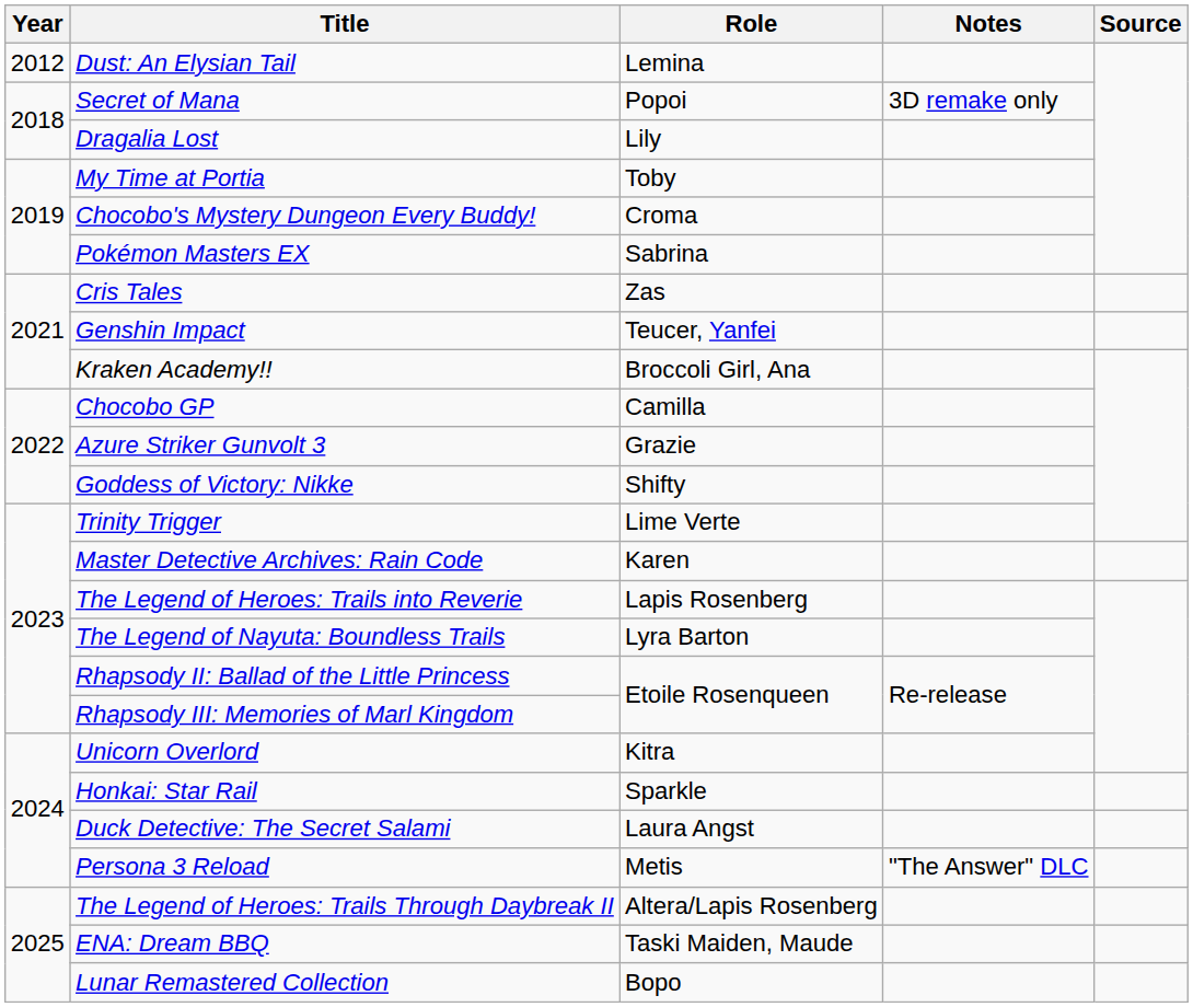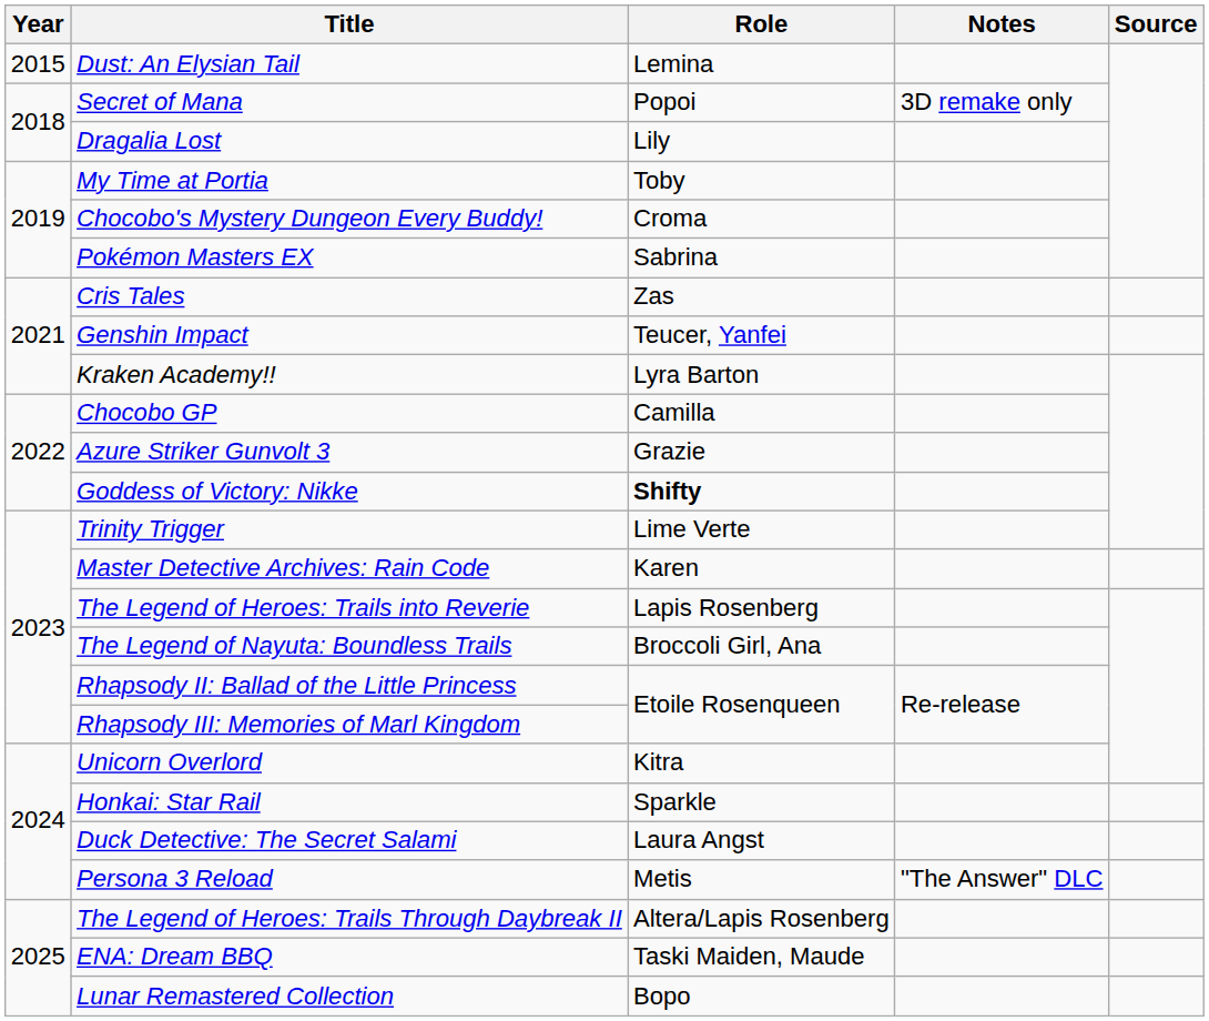Dust: An Elysian Tail | Year: 2012 -> 2015
Kraken Academy!! | Role: Broccoli Girl, Ana -> Lyra Barton
Goddess of Victory: Nikke | Role: normal -> bold
The Legend of Nayuta: Boundless Trails | Role: Lyra Barton -> Broccoli Girl, Ana
